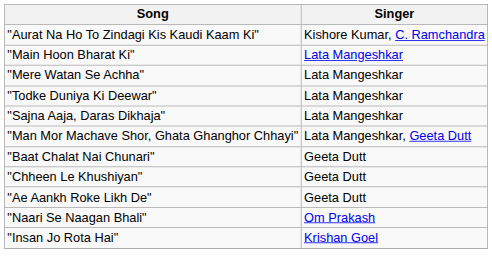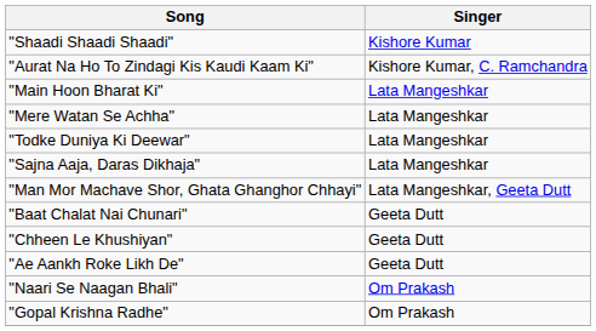+ row: "Shaadi Shaadi Shaadi" | Kishore Kumar
+ row: "Gopal Krishna Radhe" | Om Prakash
- row: "Insan Jo Rota Hai" | Krishan Goel
